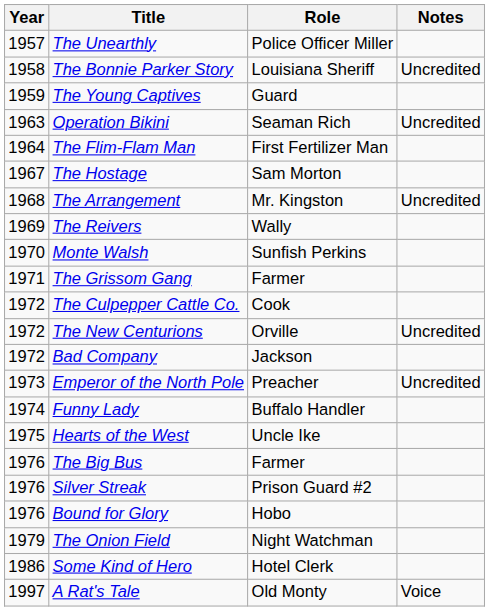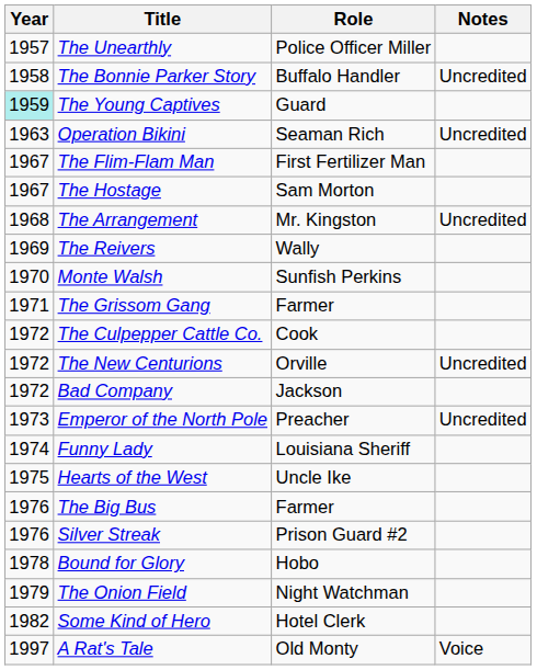The Bonnie Parker Story | Role: Louisiana Sheriff -> Buffalo Handler
The Young Captives | Year: no background -> paleturquoise background
The Flim-Flam Man | Year: 1964 -> 1967
Funny Lady | Role: Buffalo Handler -> Louisiana Sheriff
Bound for Glory | Year: 1976 -> 1978
Some Kind of Hero | Year: 1986 -> 1982
